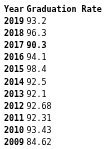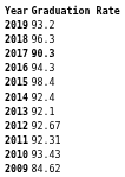2016 | Graduation Rate: 94.1 -> 94.3
2014 | Graduation Rate: 92.5 -> 92.4
2012 | Graduation Rate: 92.68 -> 92.67
